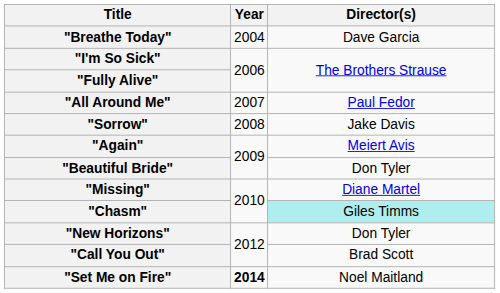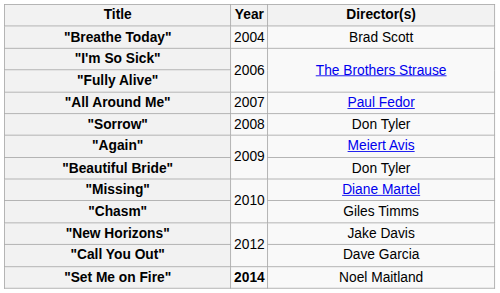"Breathe Today" | Director(s): Dave Garcia -> Brad Scott
"Sorrow" | Director(s): Jake Davis -> Don Tyler
"Chasm" | Director(s): paleturquoise background -> no background
"New Horizons" | Director(s): Don Tyler -> Jake Davis
"Call You Out" | Director(s): Brad Scott -> Dave Garcia
